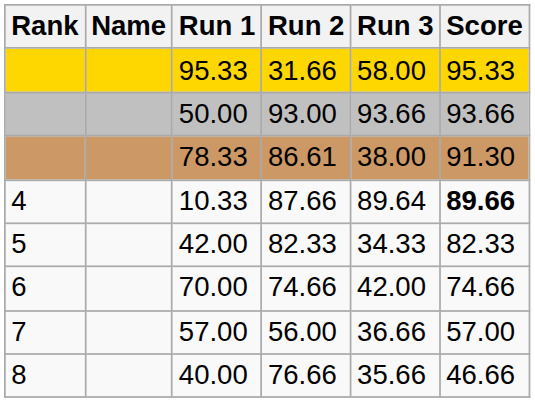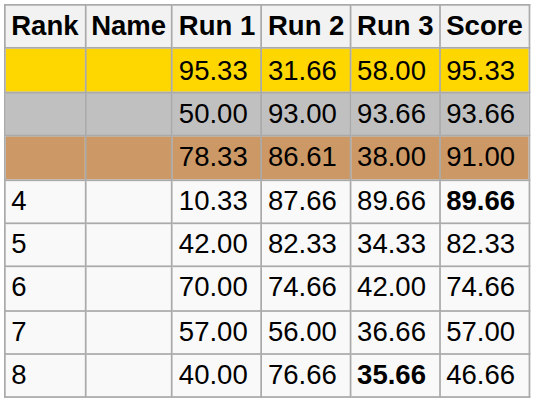78.33 | Score: 91.30 -> 91.00
10.33 | Run 3: 89.64 -> 89.66
40.00 | Run 3: normal -> bold
